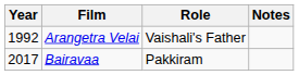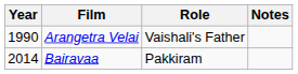Arangetra Velai | Year: 1992 -> 1990
Bairavaa | Year: 2017 -> 2014
